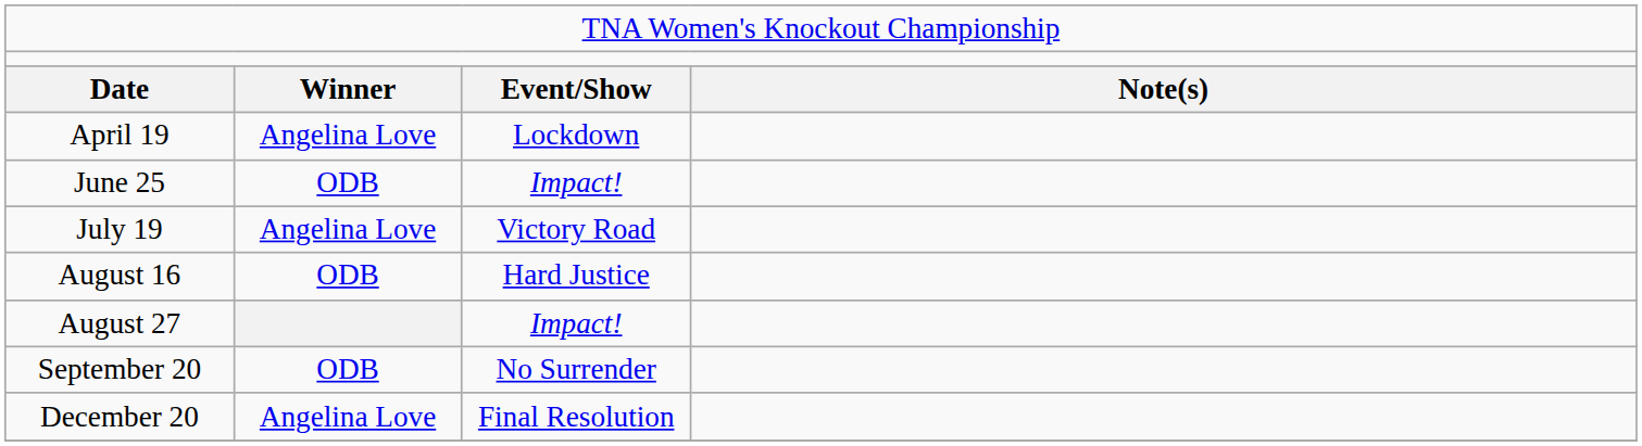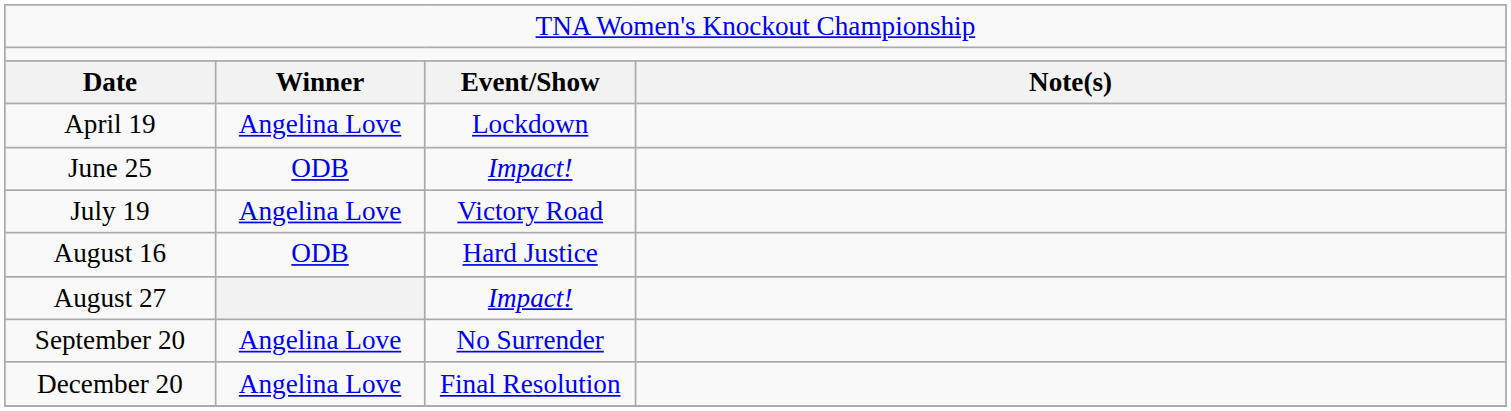September 20 | column 2: ODB -> Angelina Love
